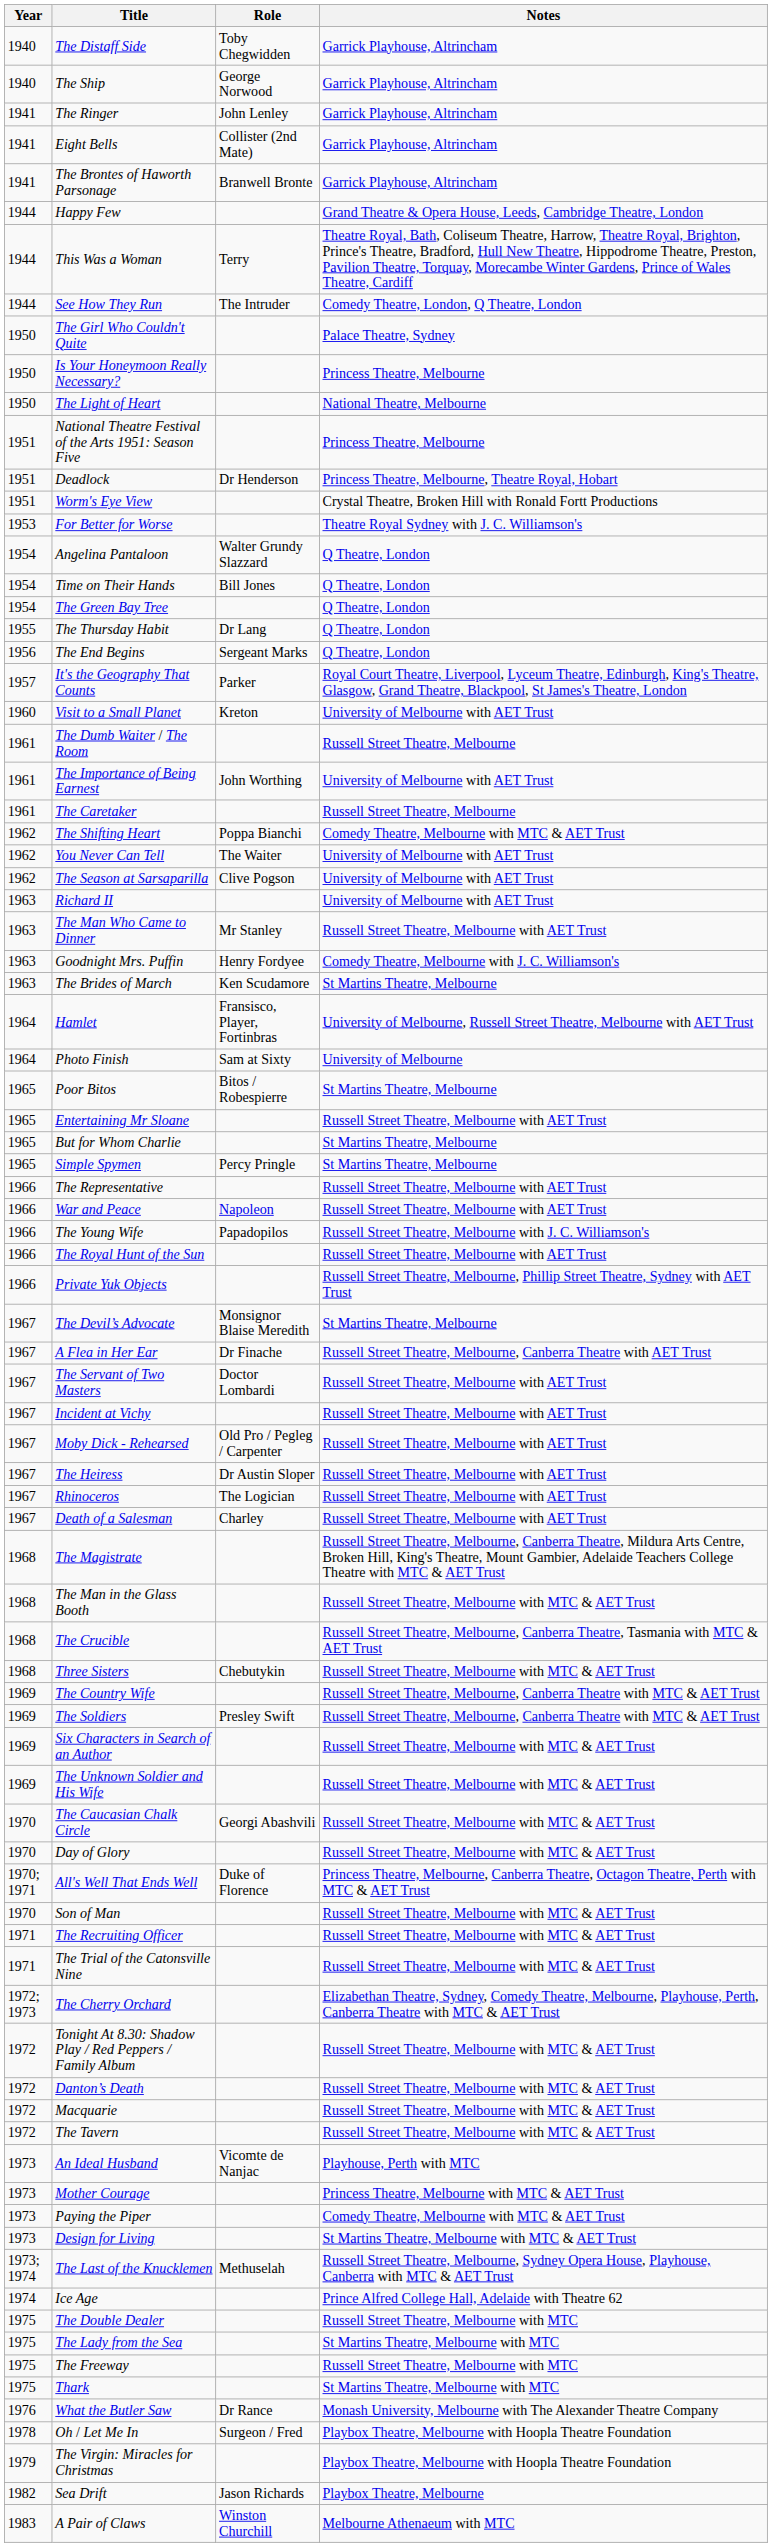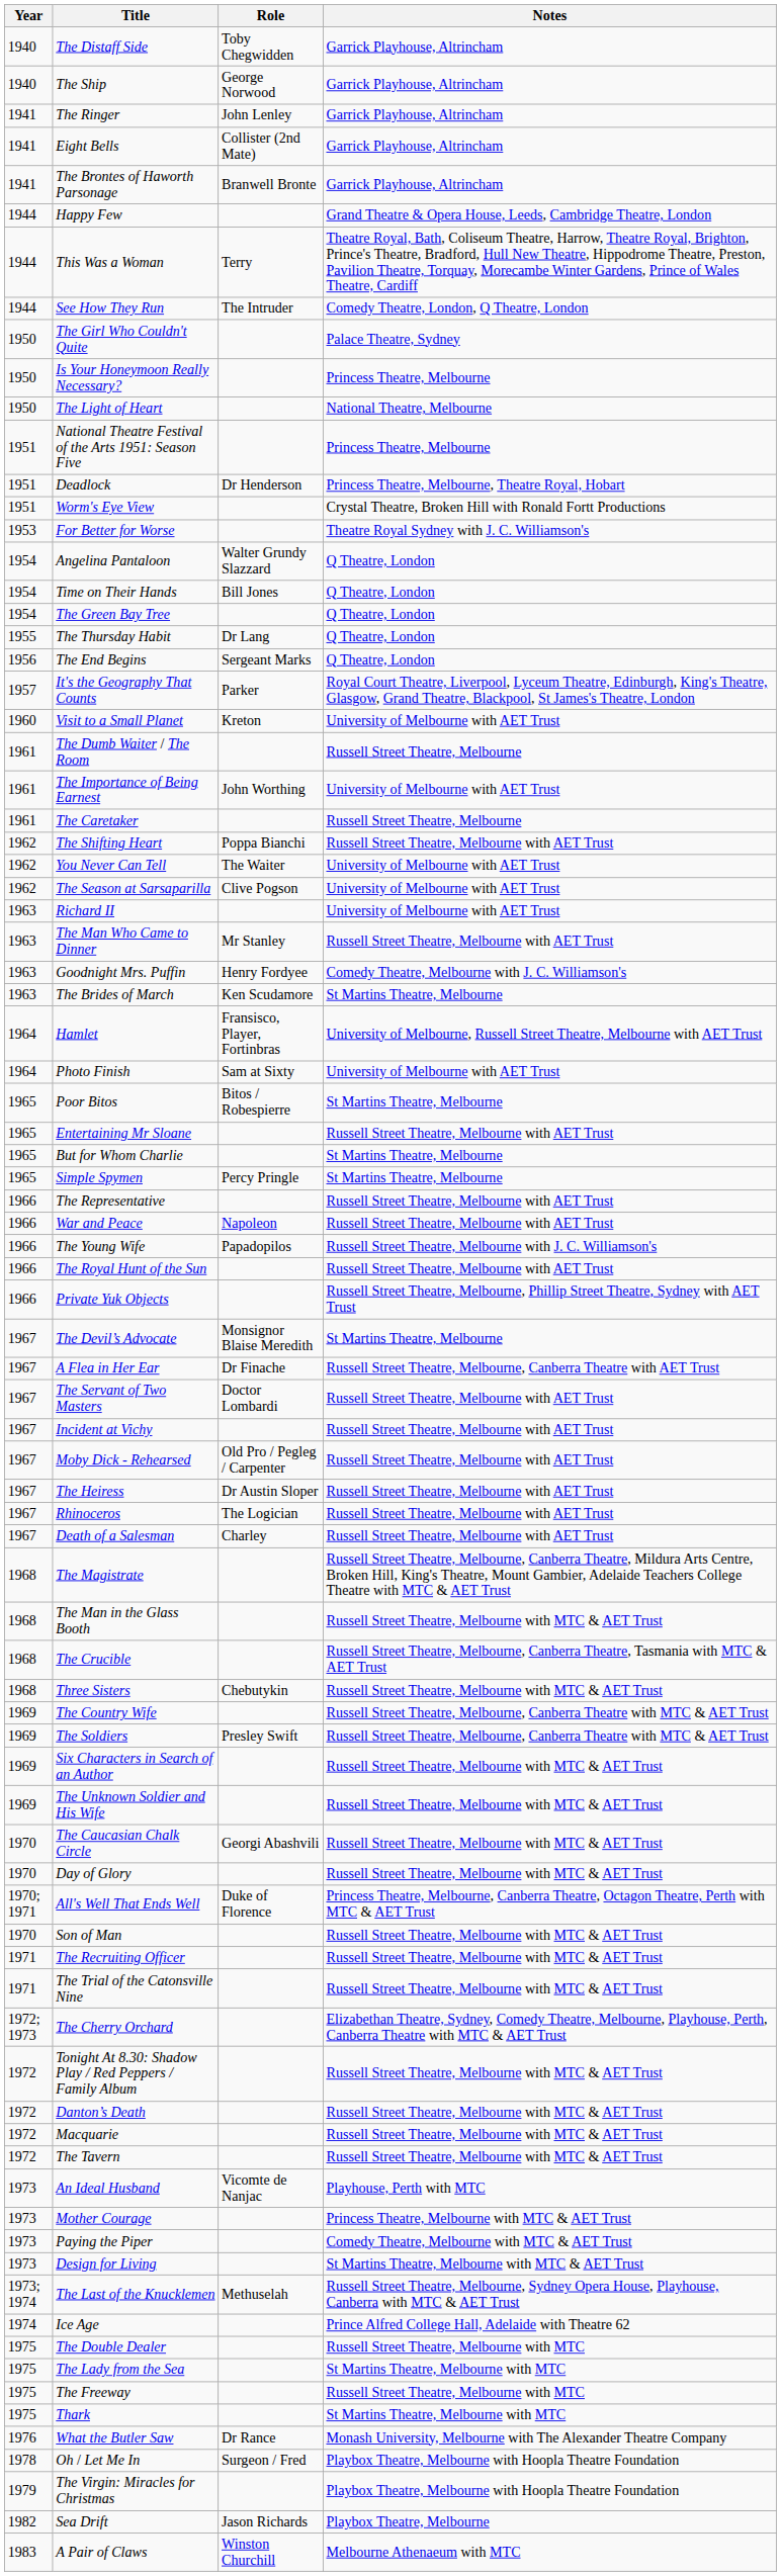The Shifting Heart | Notes: Comedy Theatre, Melbourne with MTC & AET Trust -> Russell Street Theatre, Melbourne with AET Trust
Photo Finish | Notes: University of Melbourne -> University of Melbourne with AET Trust
